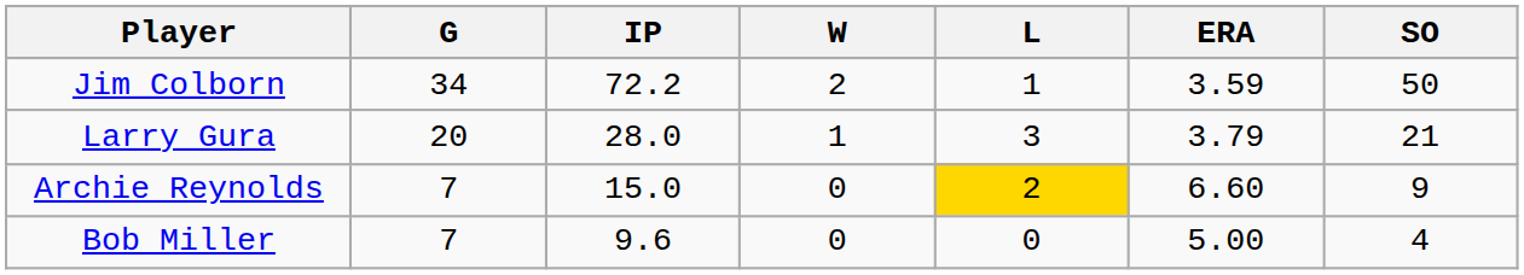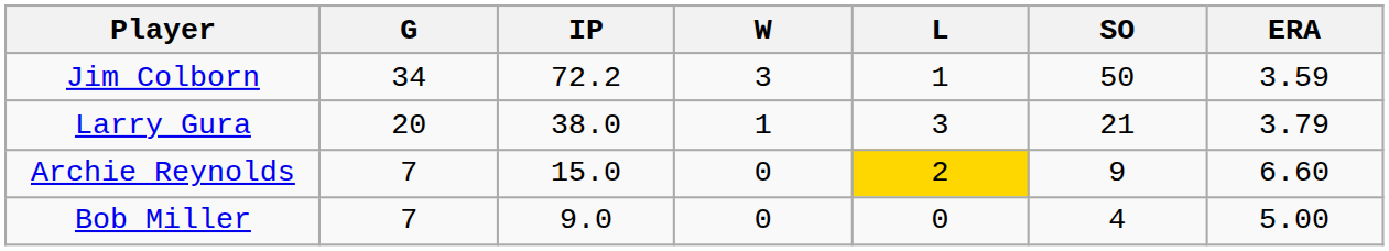columns swapped: ERA <-> SO
Jim Colborn | W: 2 -> 3
Larry Gura | IP: 28.0 -> 38.0
Bob Miller | IP: 9.6 -> 9.0
